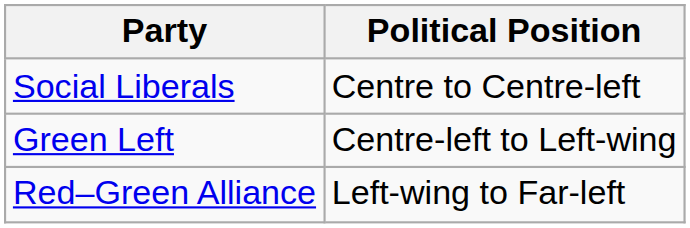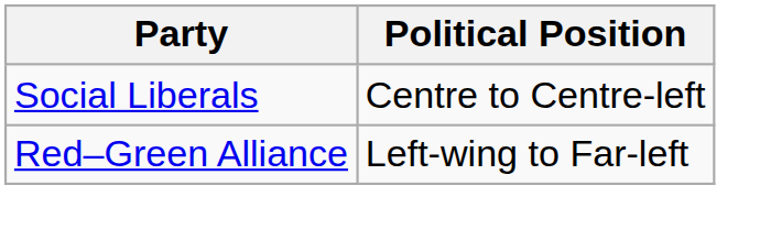- row: Green Left | Centre-left to Left-wing
